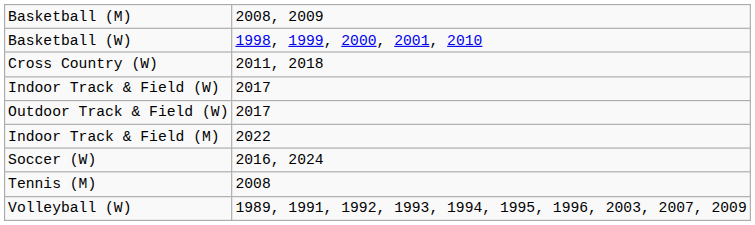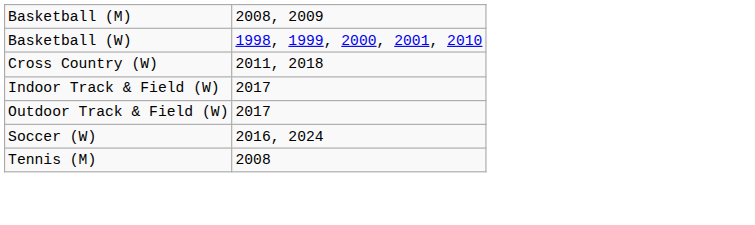- row: Indoor Track & Field (M) | 2022
- row: Volleyball (W) | 1989, 1991, 1992, 1993, 1994, 1995, 1996, 2003, 2007, 2009
